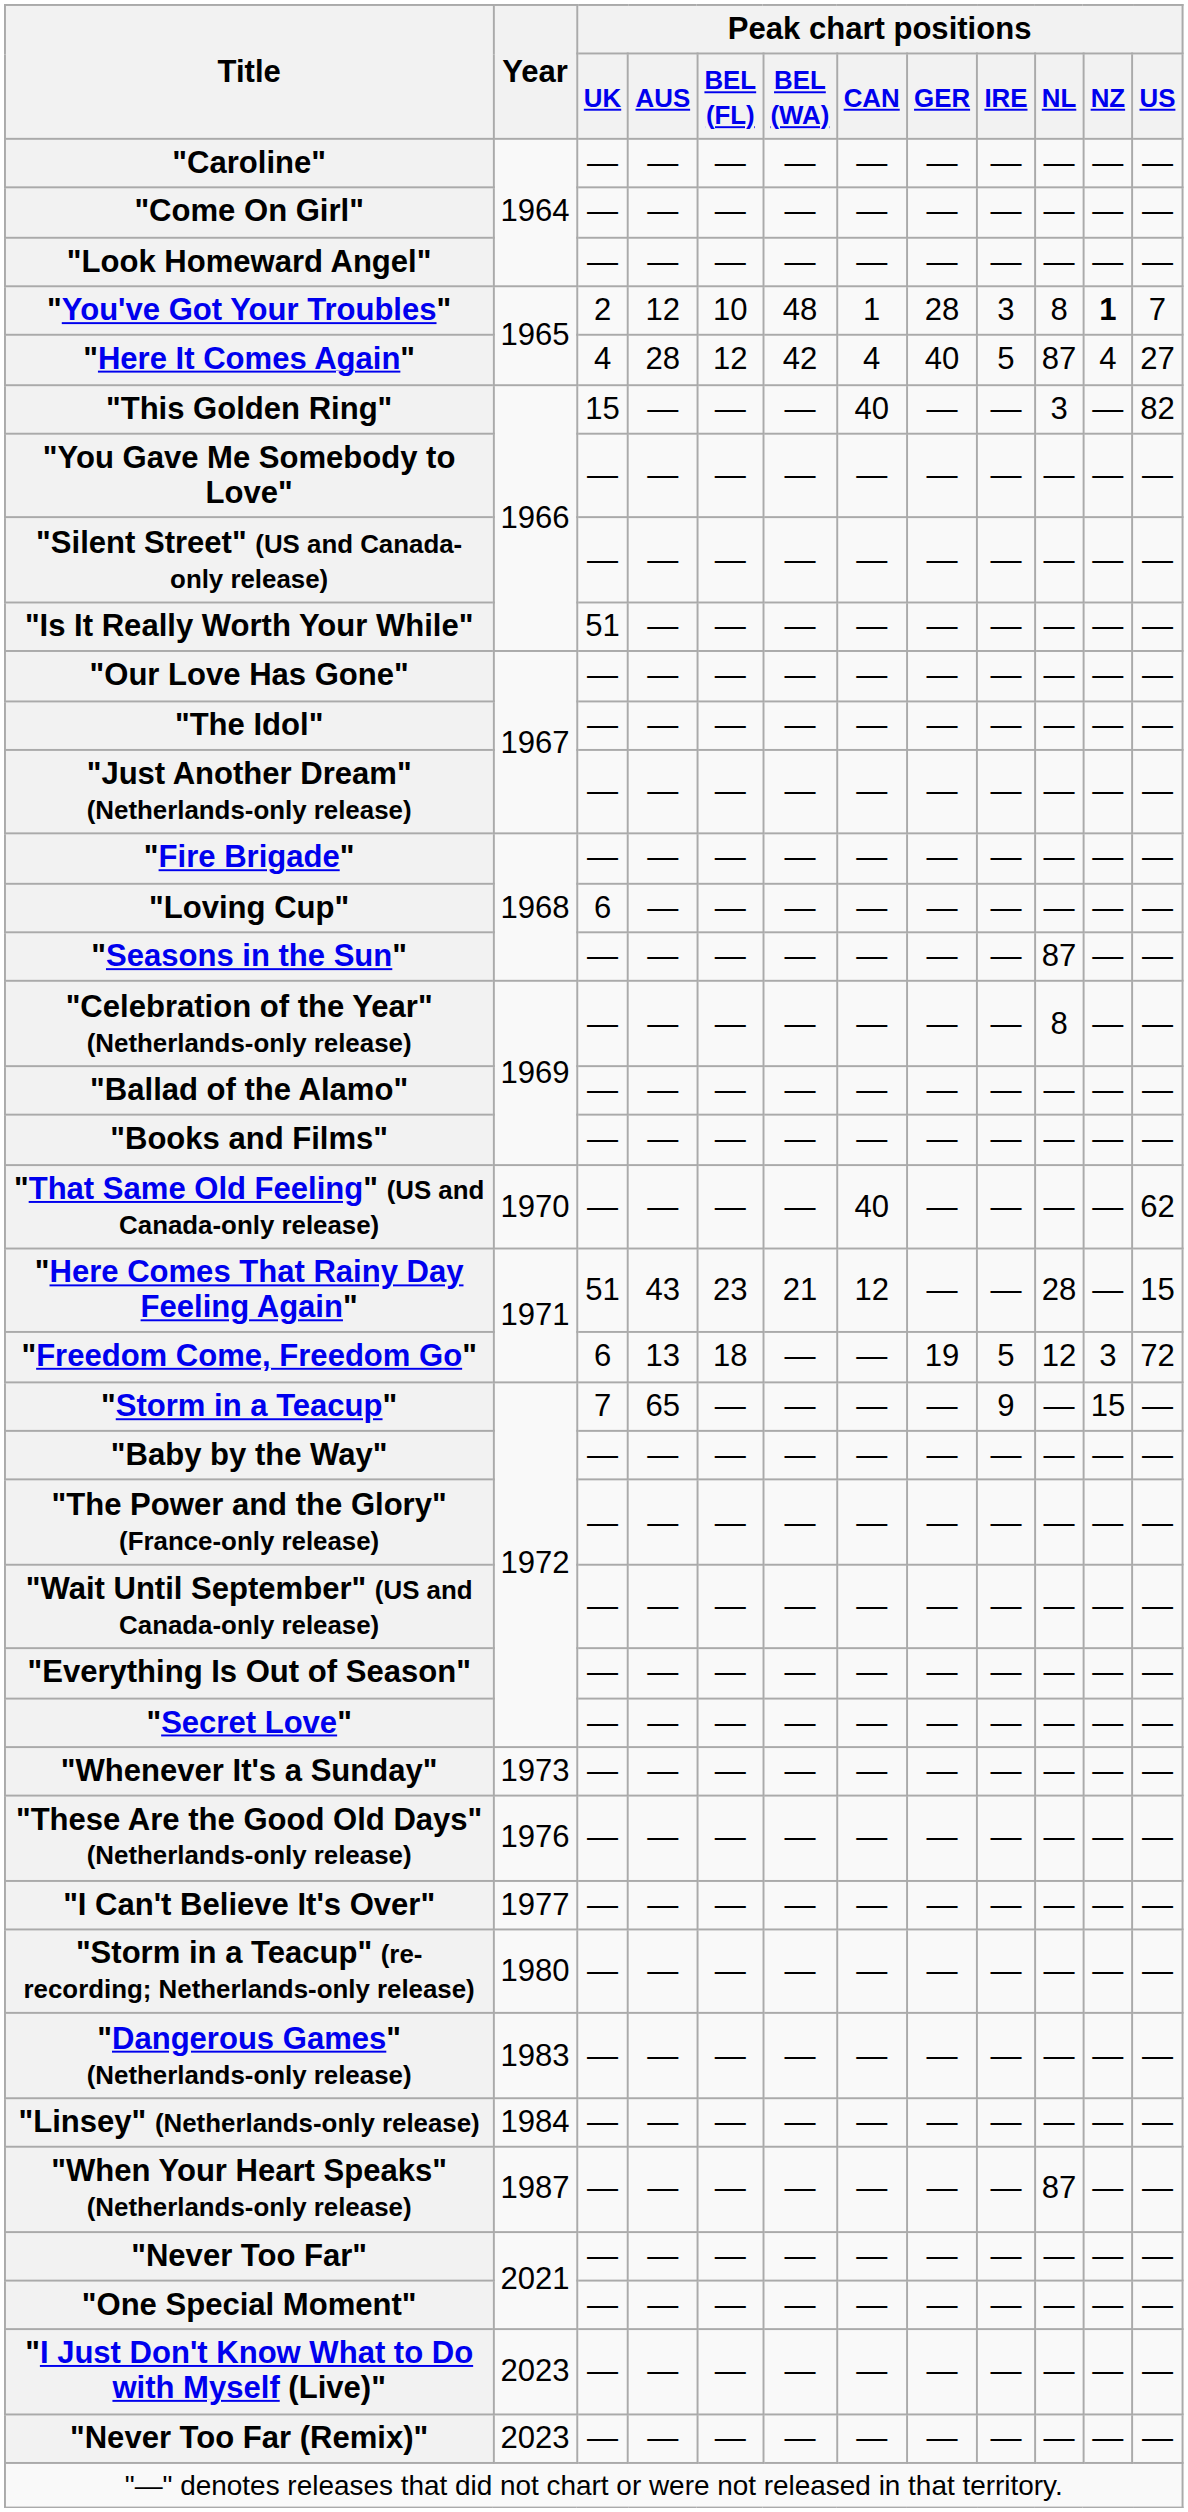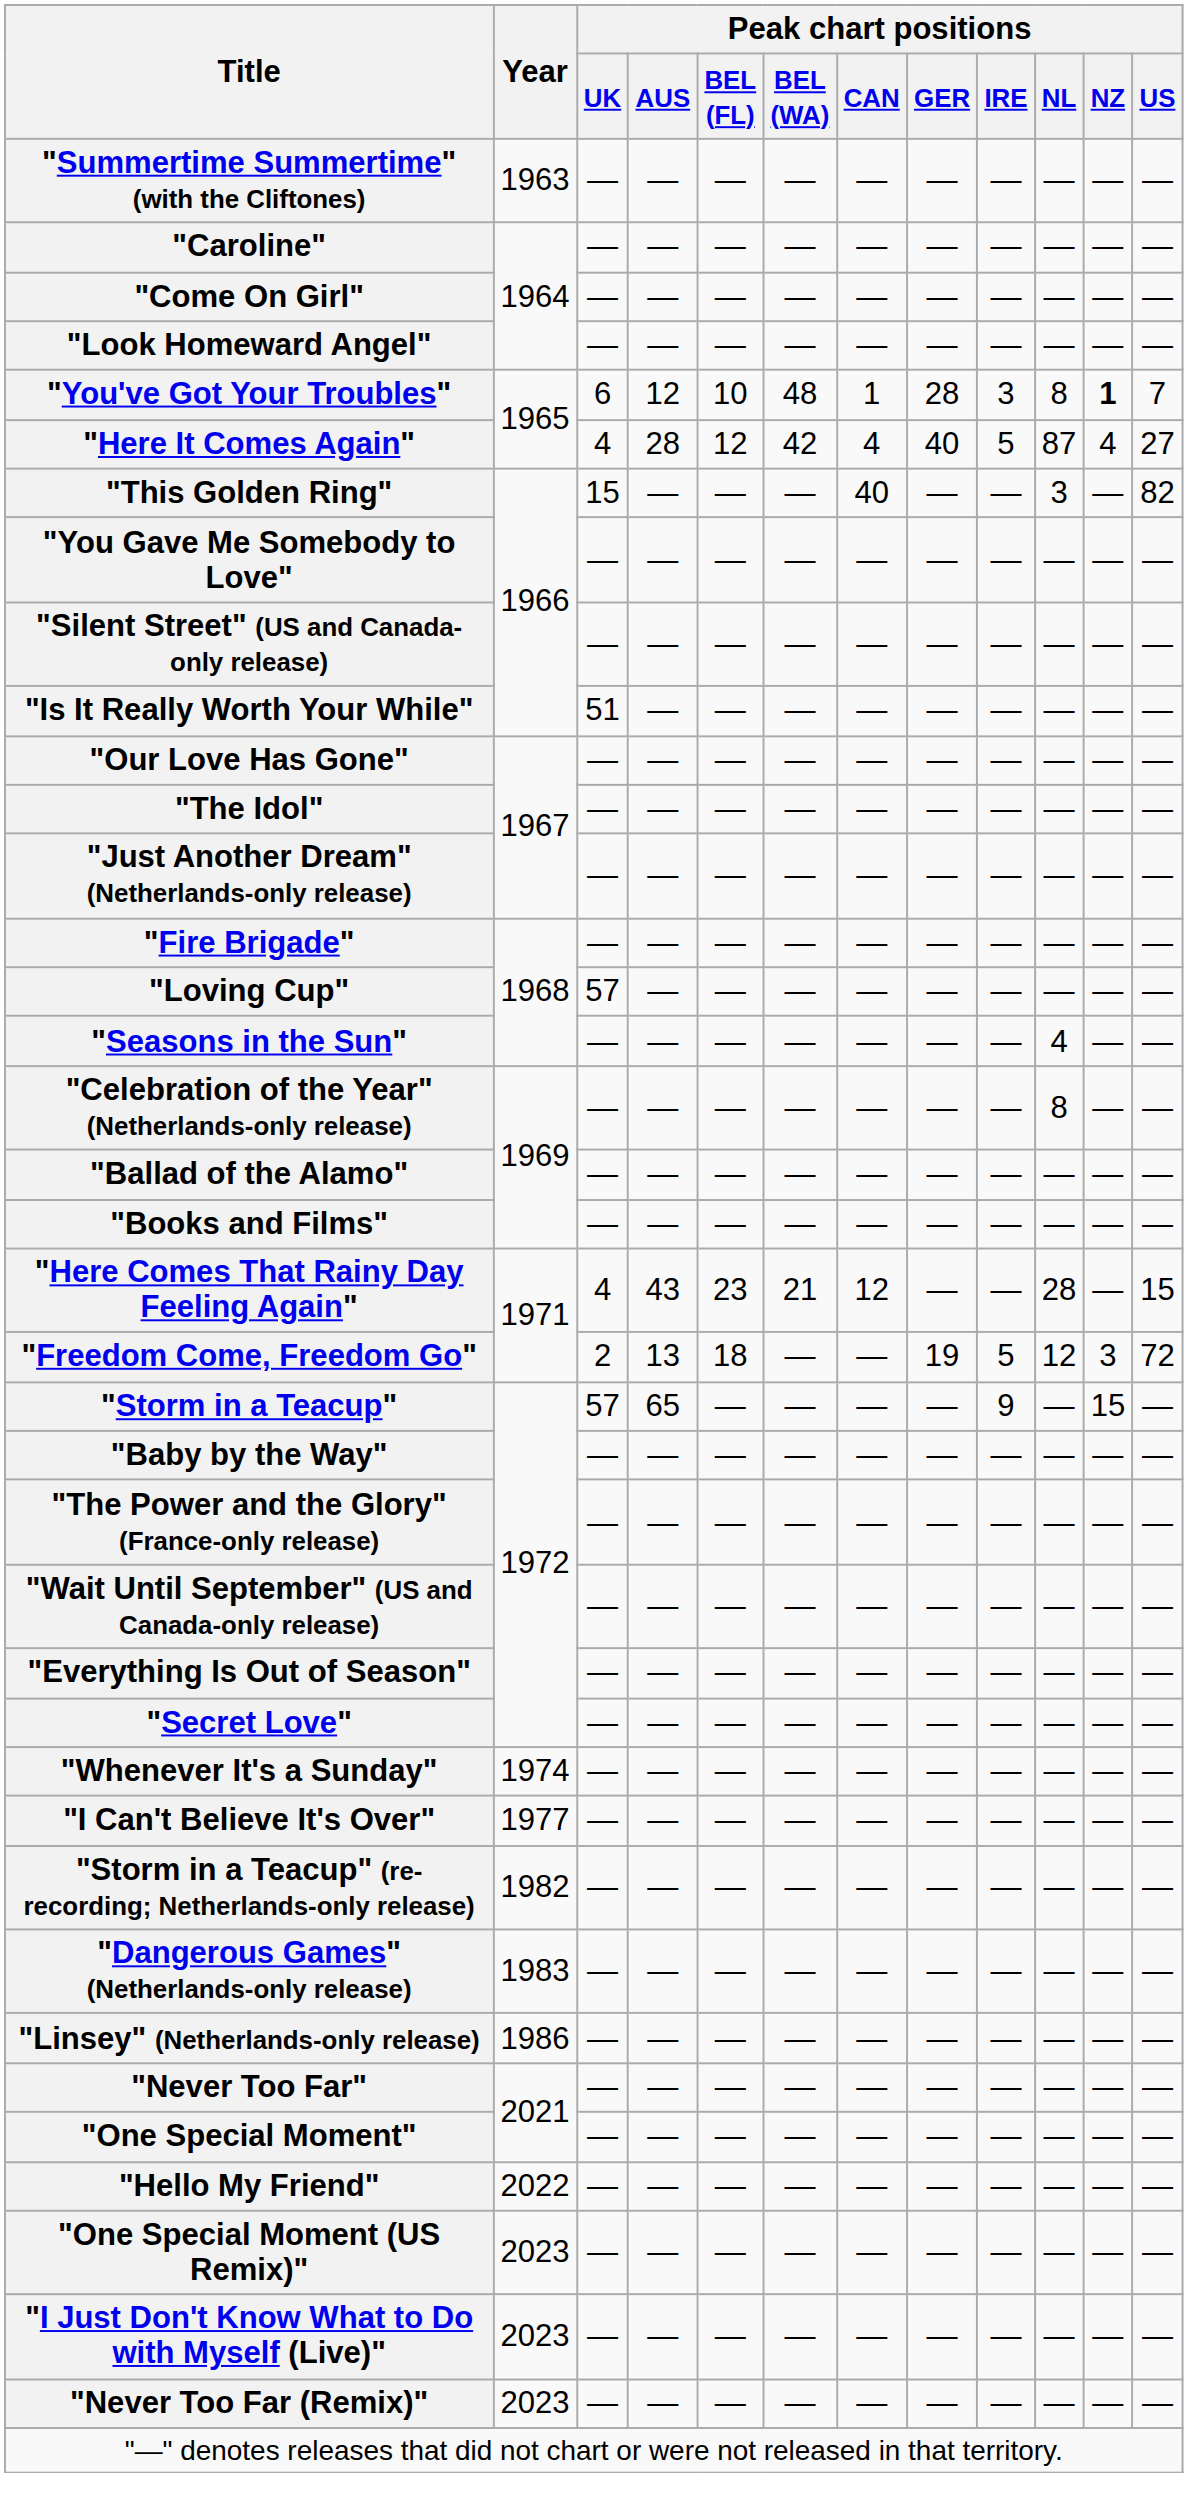+ row: "Summertime Summertime" (with the Cliftones) | 1963 | — | — | — | — | — | — | — | — | — | —
"You've Got Your Troubles" | Peak chart positions / UK: 2 -> 6
"Loving Cup" | Peak chart positions / UK: 6 -> 57
"Seasons in the Sun" | Peak chart positions / NL: 87 -> 4
- row: "That Same Old Feeling" (US and Canada-only release) | 1970 | — | — | — | — | 40 | — | — | — | — | 62
"Here Comes That Rainy Day Feeling Again" | Peak chart positions / UK: 51 -> 4
"Freedom Come, Freedom Go" | Peak chart positions / UK: 6 -> 2
"Storm in a Teacup" | Peak chart positions / UK: 7 -> 57
"Whenever It's a Sunday" | Year: 1973 -> 1974
- row: "These Are the Good Old Days" (Netherlands-only release) | 1976 | — | — | — | — | — | — | — | — | — | —
"Storm in a Teacup" (re-recording; Netherlands-only release) | Year: 1980 -> 1982
"Linsey" (Netherlands-only release) | Year: 1984 -> 1986
- row: "When Your Heart Speaks" (Netherlands-only release) | 1987 | — | — | — | — | — | — | — | 87 | — | —
+ row: "Hello My Friend" | 2022 | — | — | — | — | — | — | — | — | — | —
+ row: "One Special Moment (US Remix)" | 2023 | — | — | — | — | — | — | — | — | — | —
